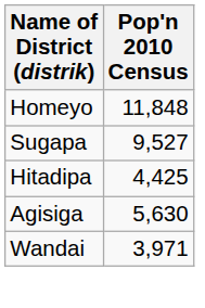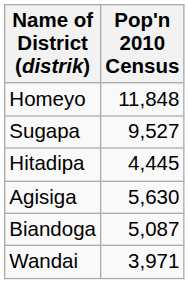Hitadipa | Pop'n 2010 Census: 4,425 -> 4,445
+ row: Biandoga | 5,087
